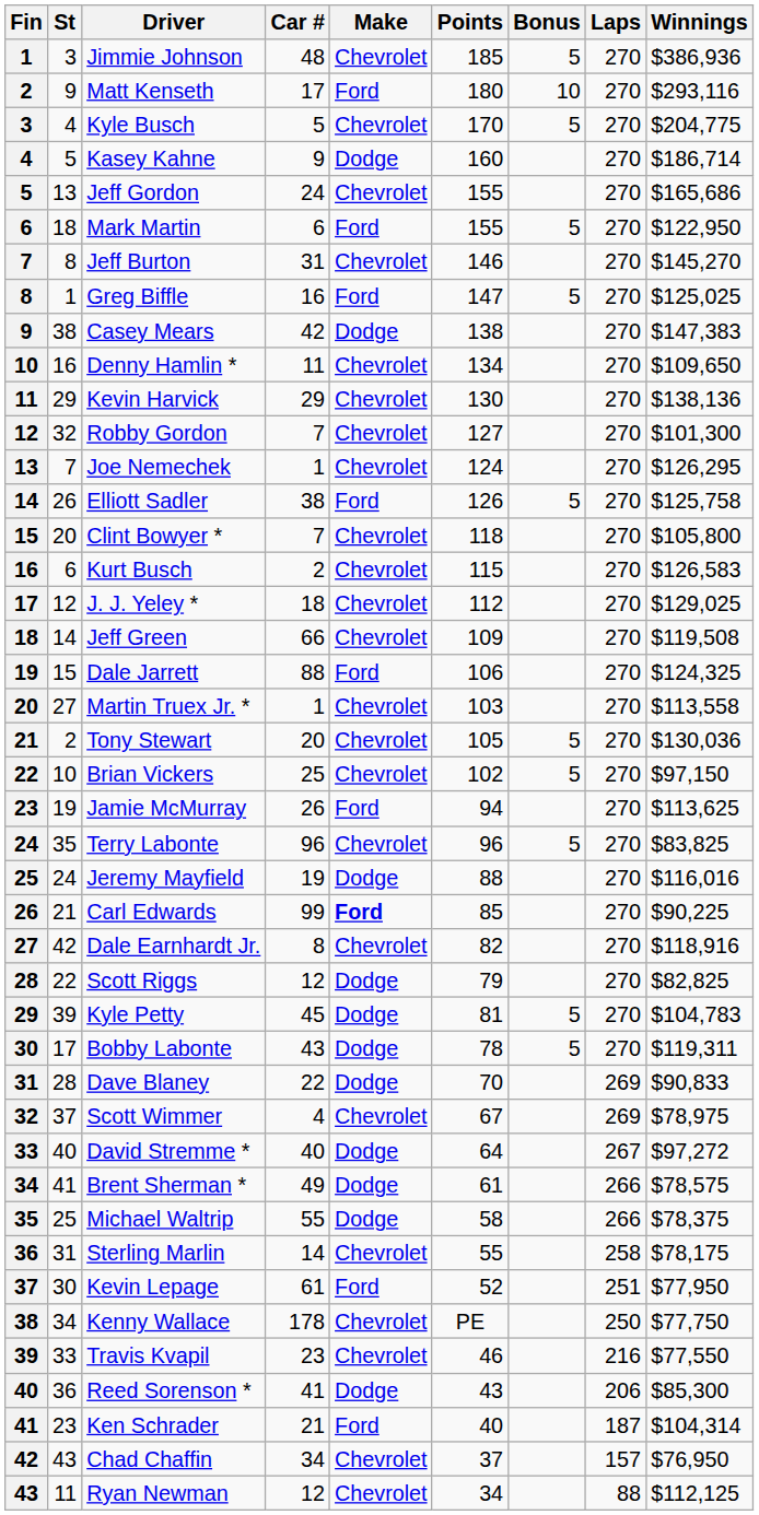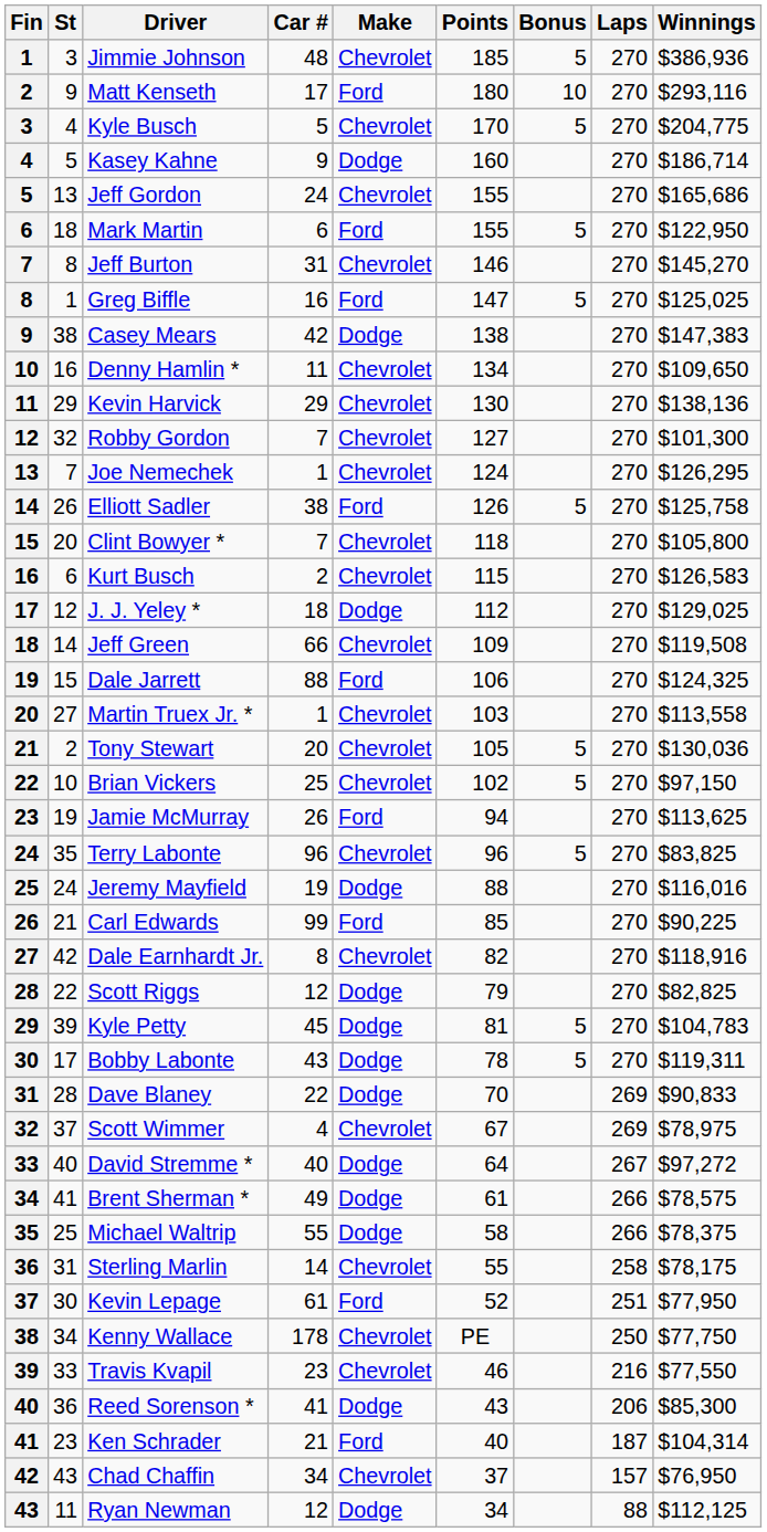J. J. Yeley * | Make: Chevrolet -> Dodge
Carl Edwards | Make: bold -> normal
Ryan Newman | Make: Chevrolet -> Dodge
